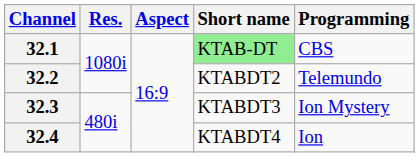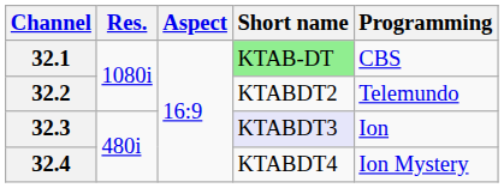32.3 | Short name: no background -> lavender background
32.3 | Programming: Ion Mystery -> Ion
32.4 | Programming: Ion -> Ion Mystery
